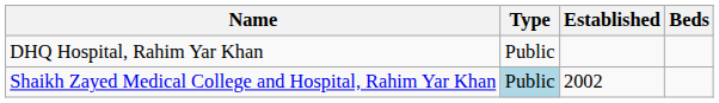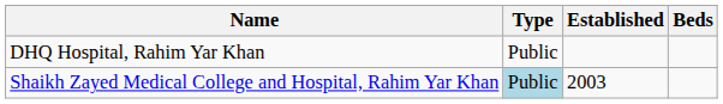Shaikh Zayed Medical College and Hospital, Rahim Yar Khan | Established: 2002 -> 2003
